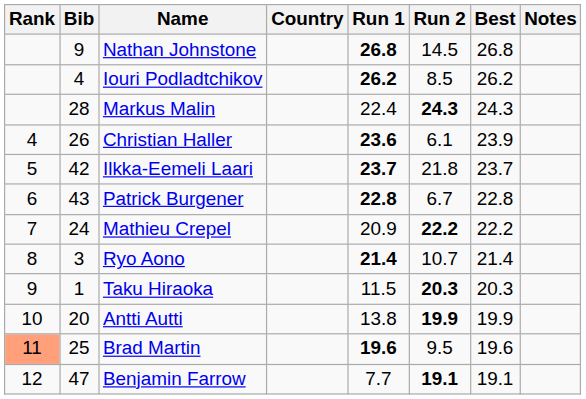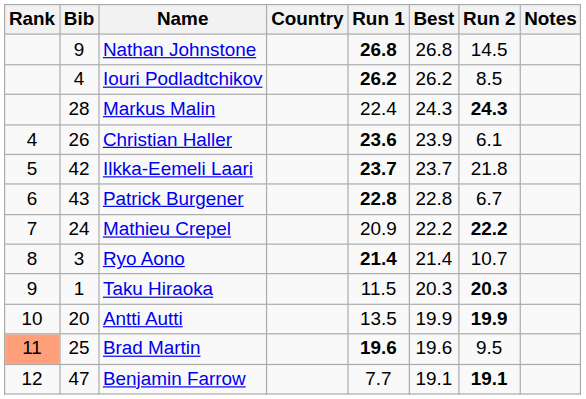columns swapped: Run 2 <-> Best
Antti Autti | Run 1: 13.8 -> 13.5
